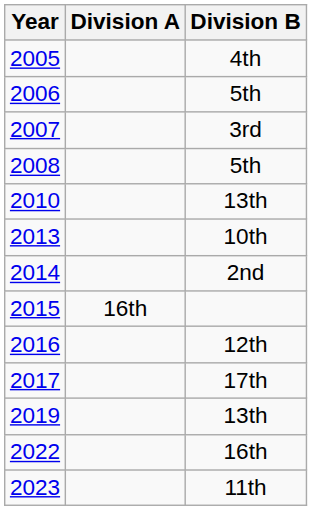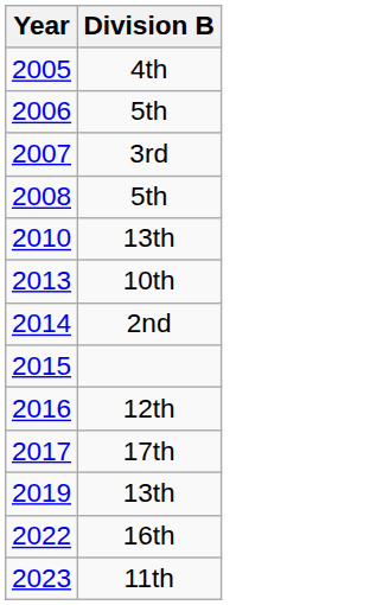- column: Division A | 16th
